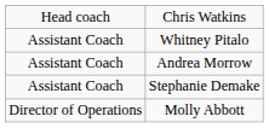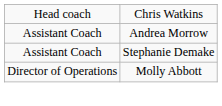- row: Assistant Coach | Whitney Pitalo
